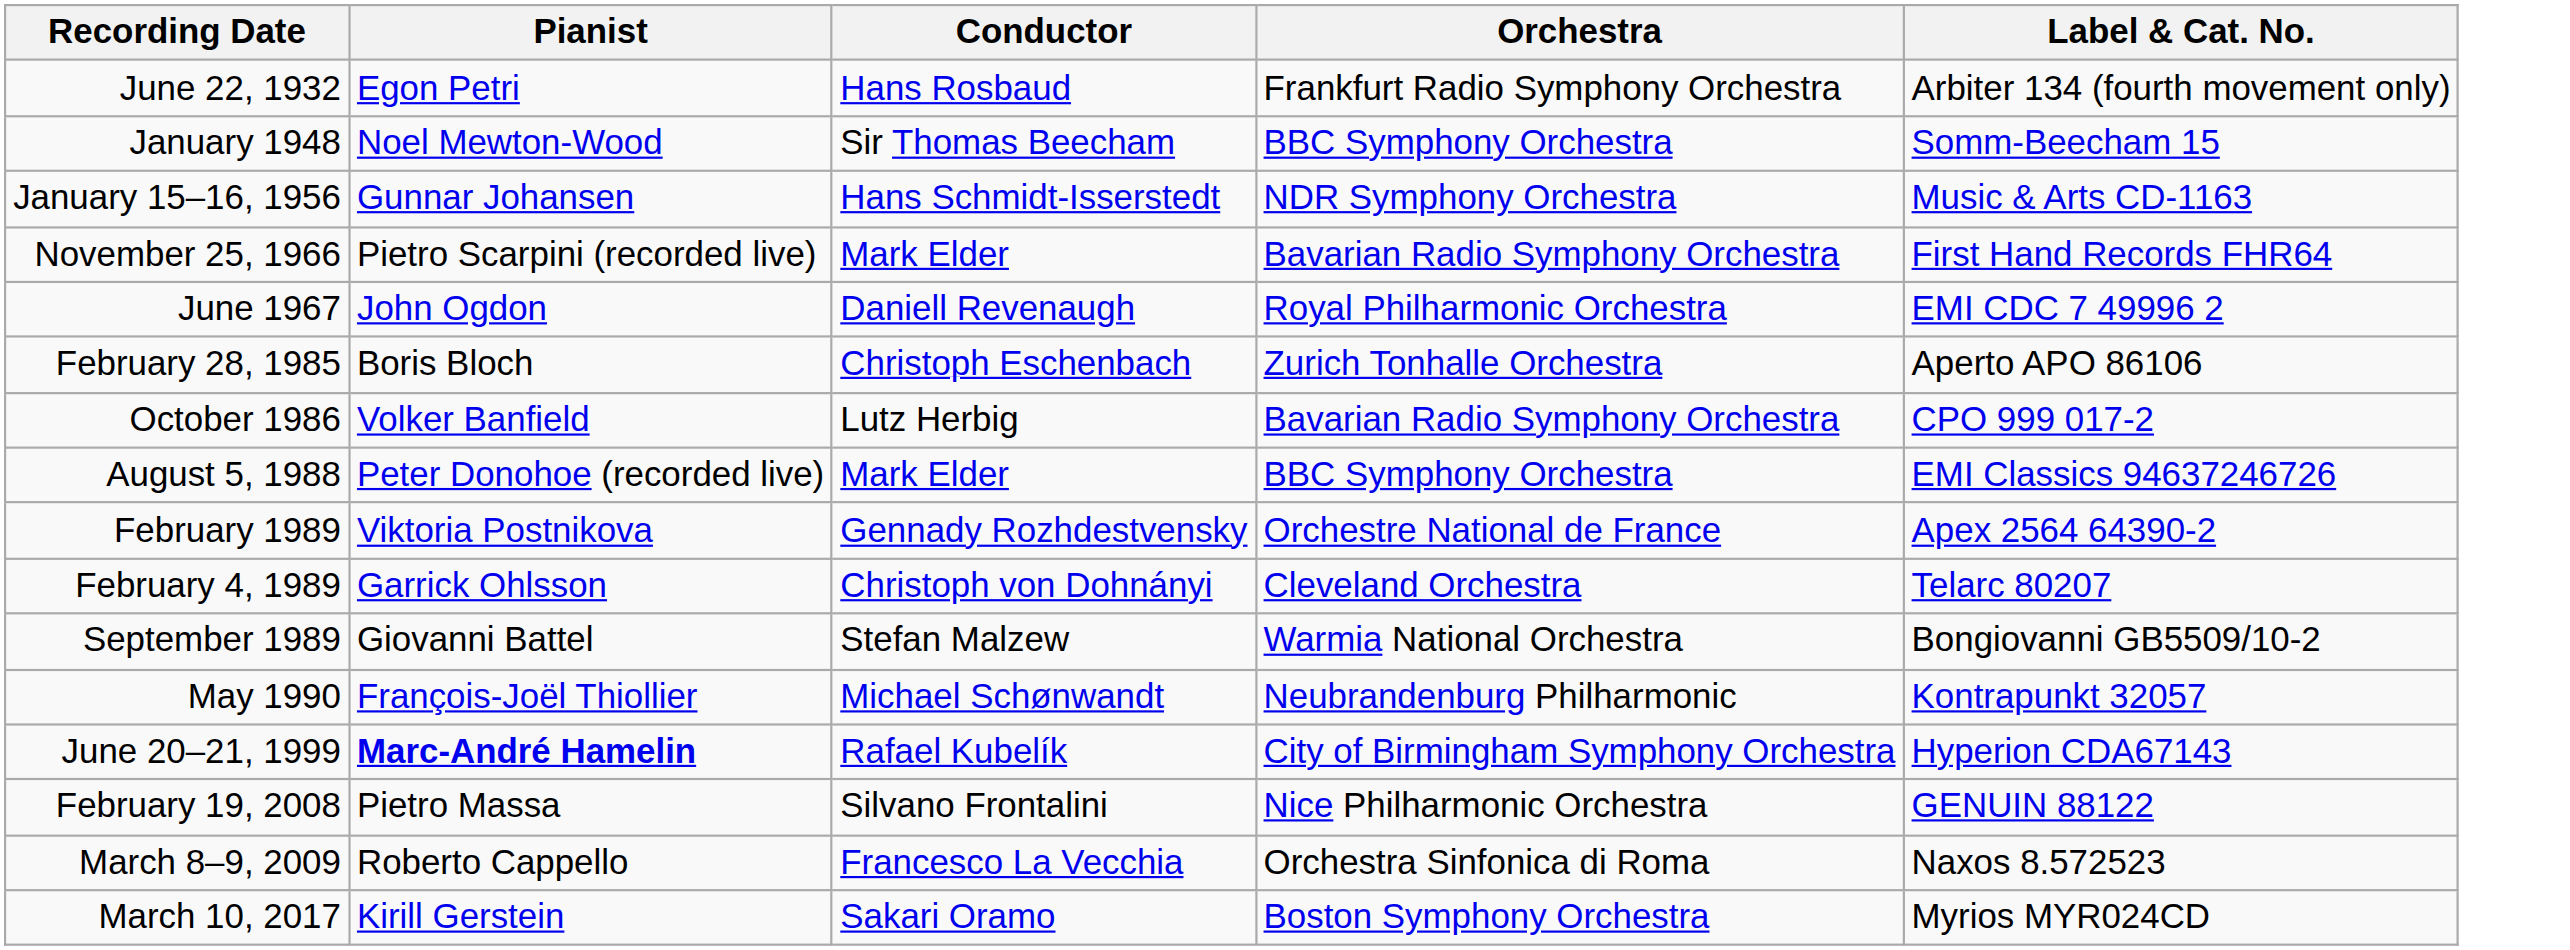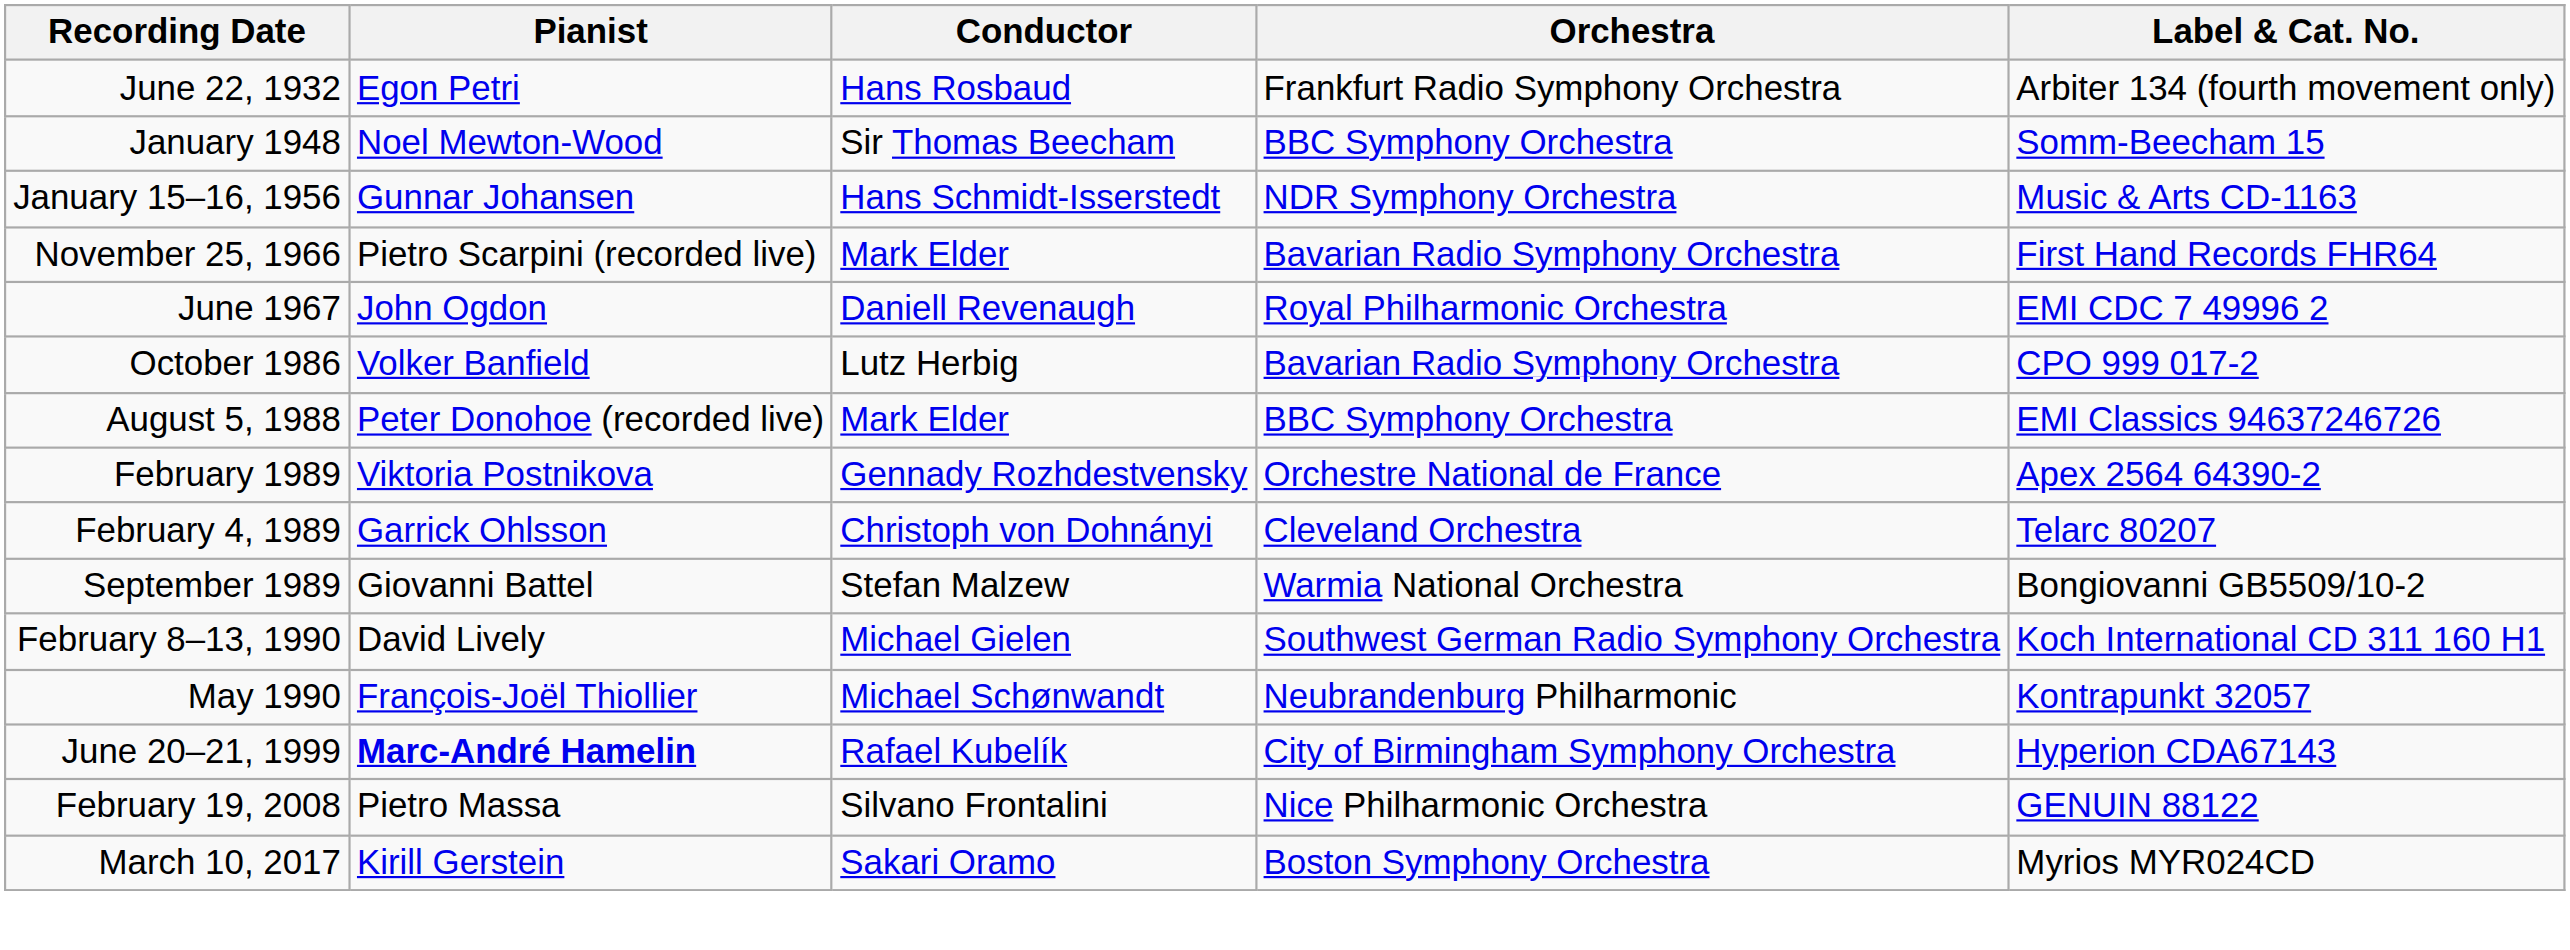- row: February 28, 1985 | Boris Bloch | Christoph Eschenbach | Zurich Tonhalle Orchestra | Aperto APO 86106
+ row: February 8–13, 1990 | David Lively | Michael Gielen | Southwest German Radio Symphony Orchestra | Koch International CD 311 160 H1
- row: March 8–9, 2009 | Roberto Cappello | Francesco La Vecchia | Orchestra Sinfonica di Roma | Naxos 8.572523
